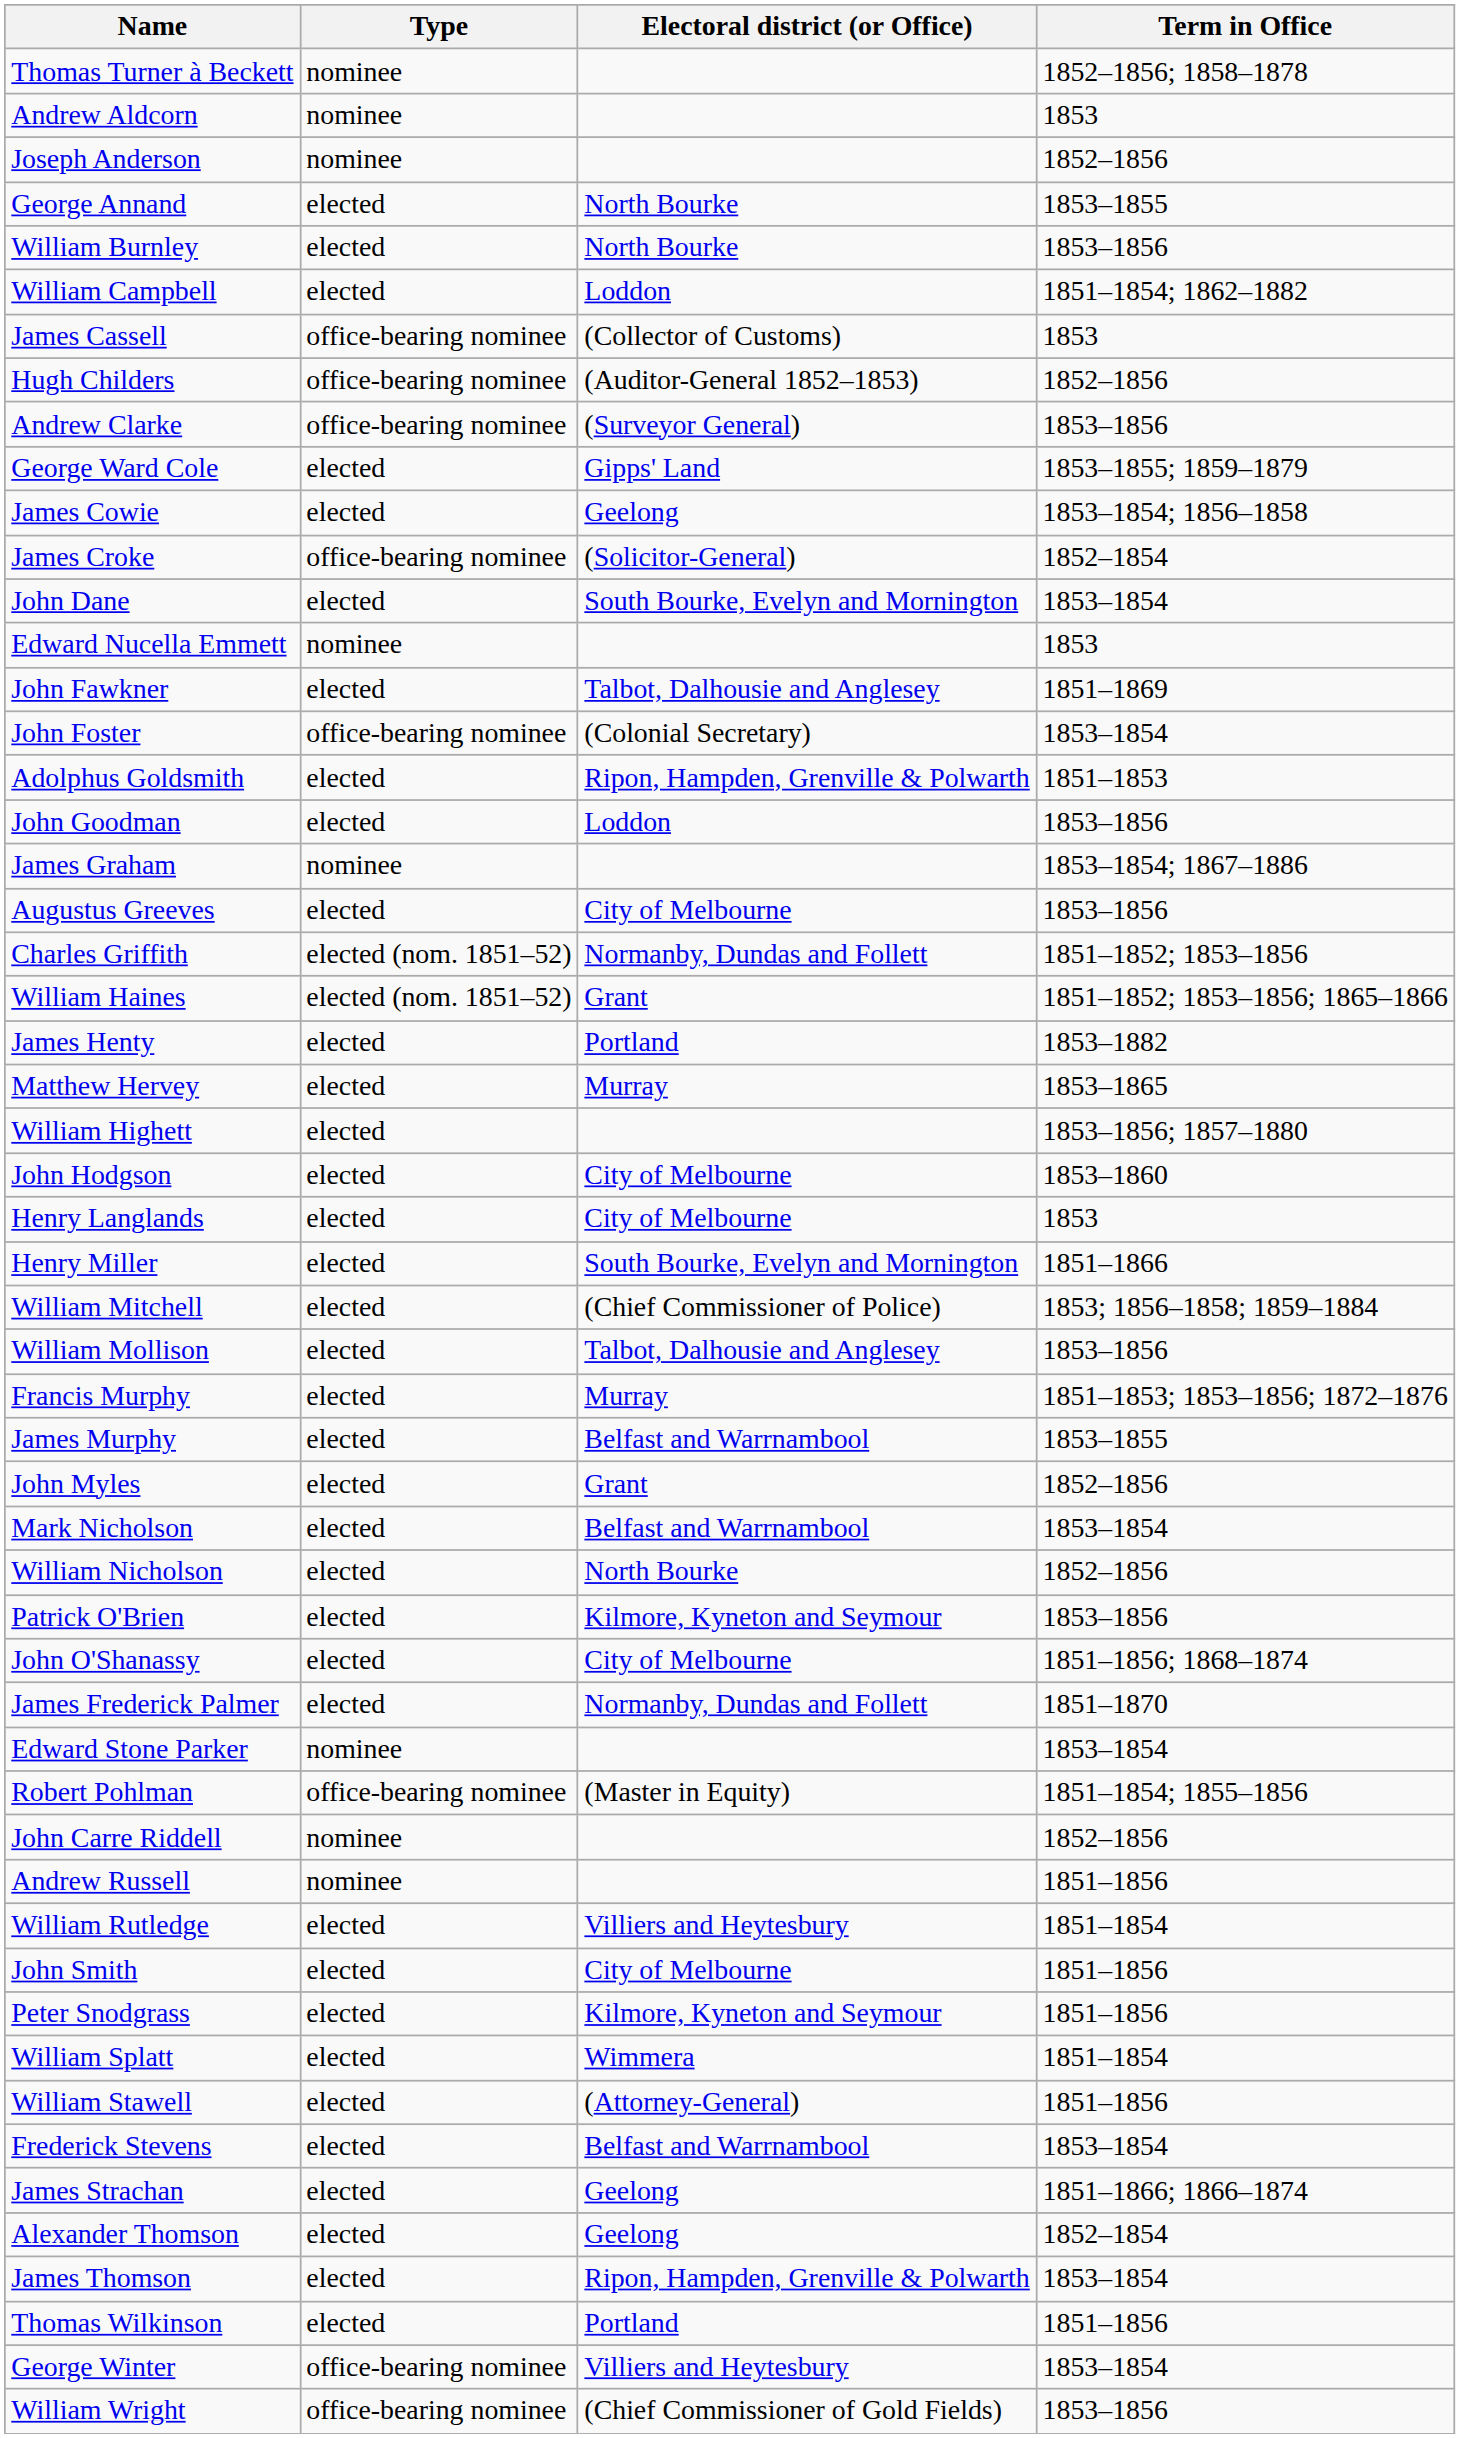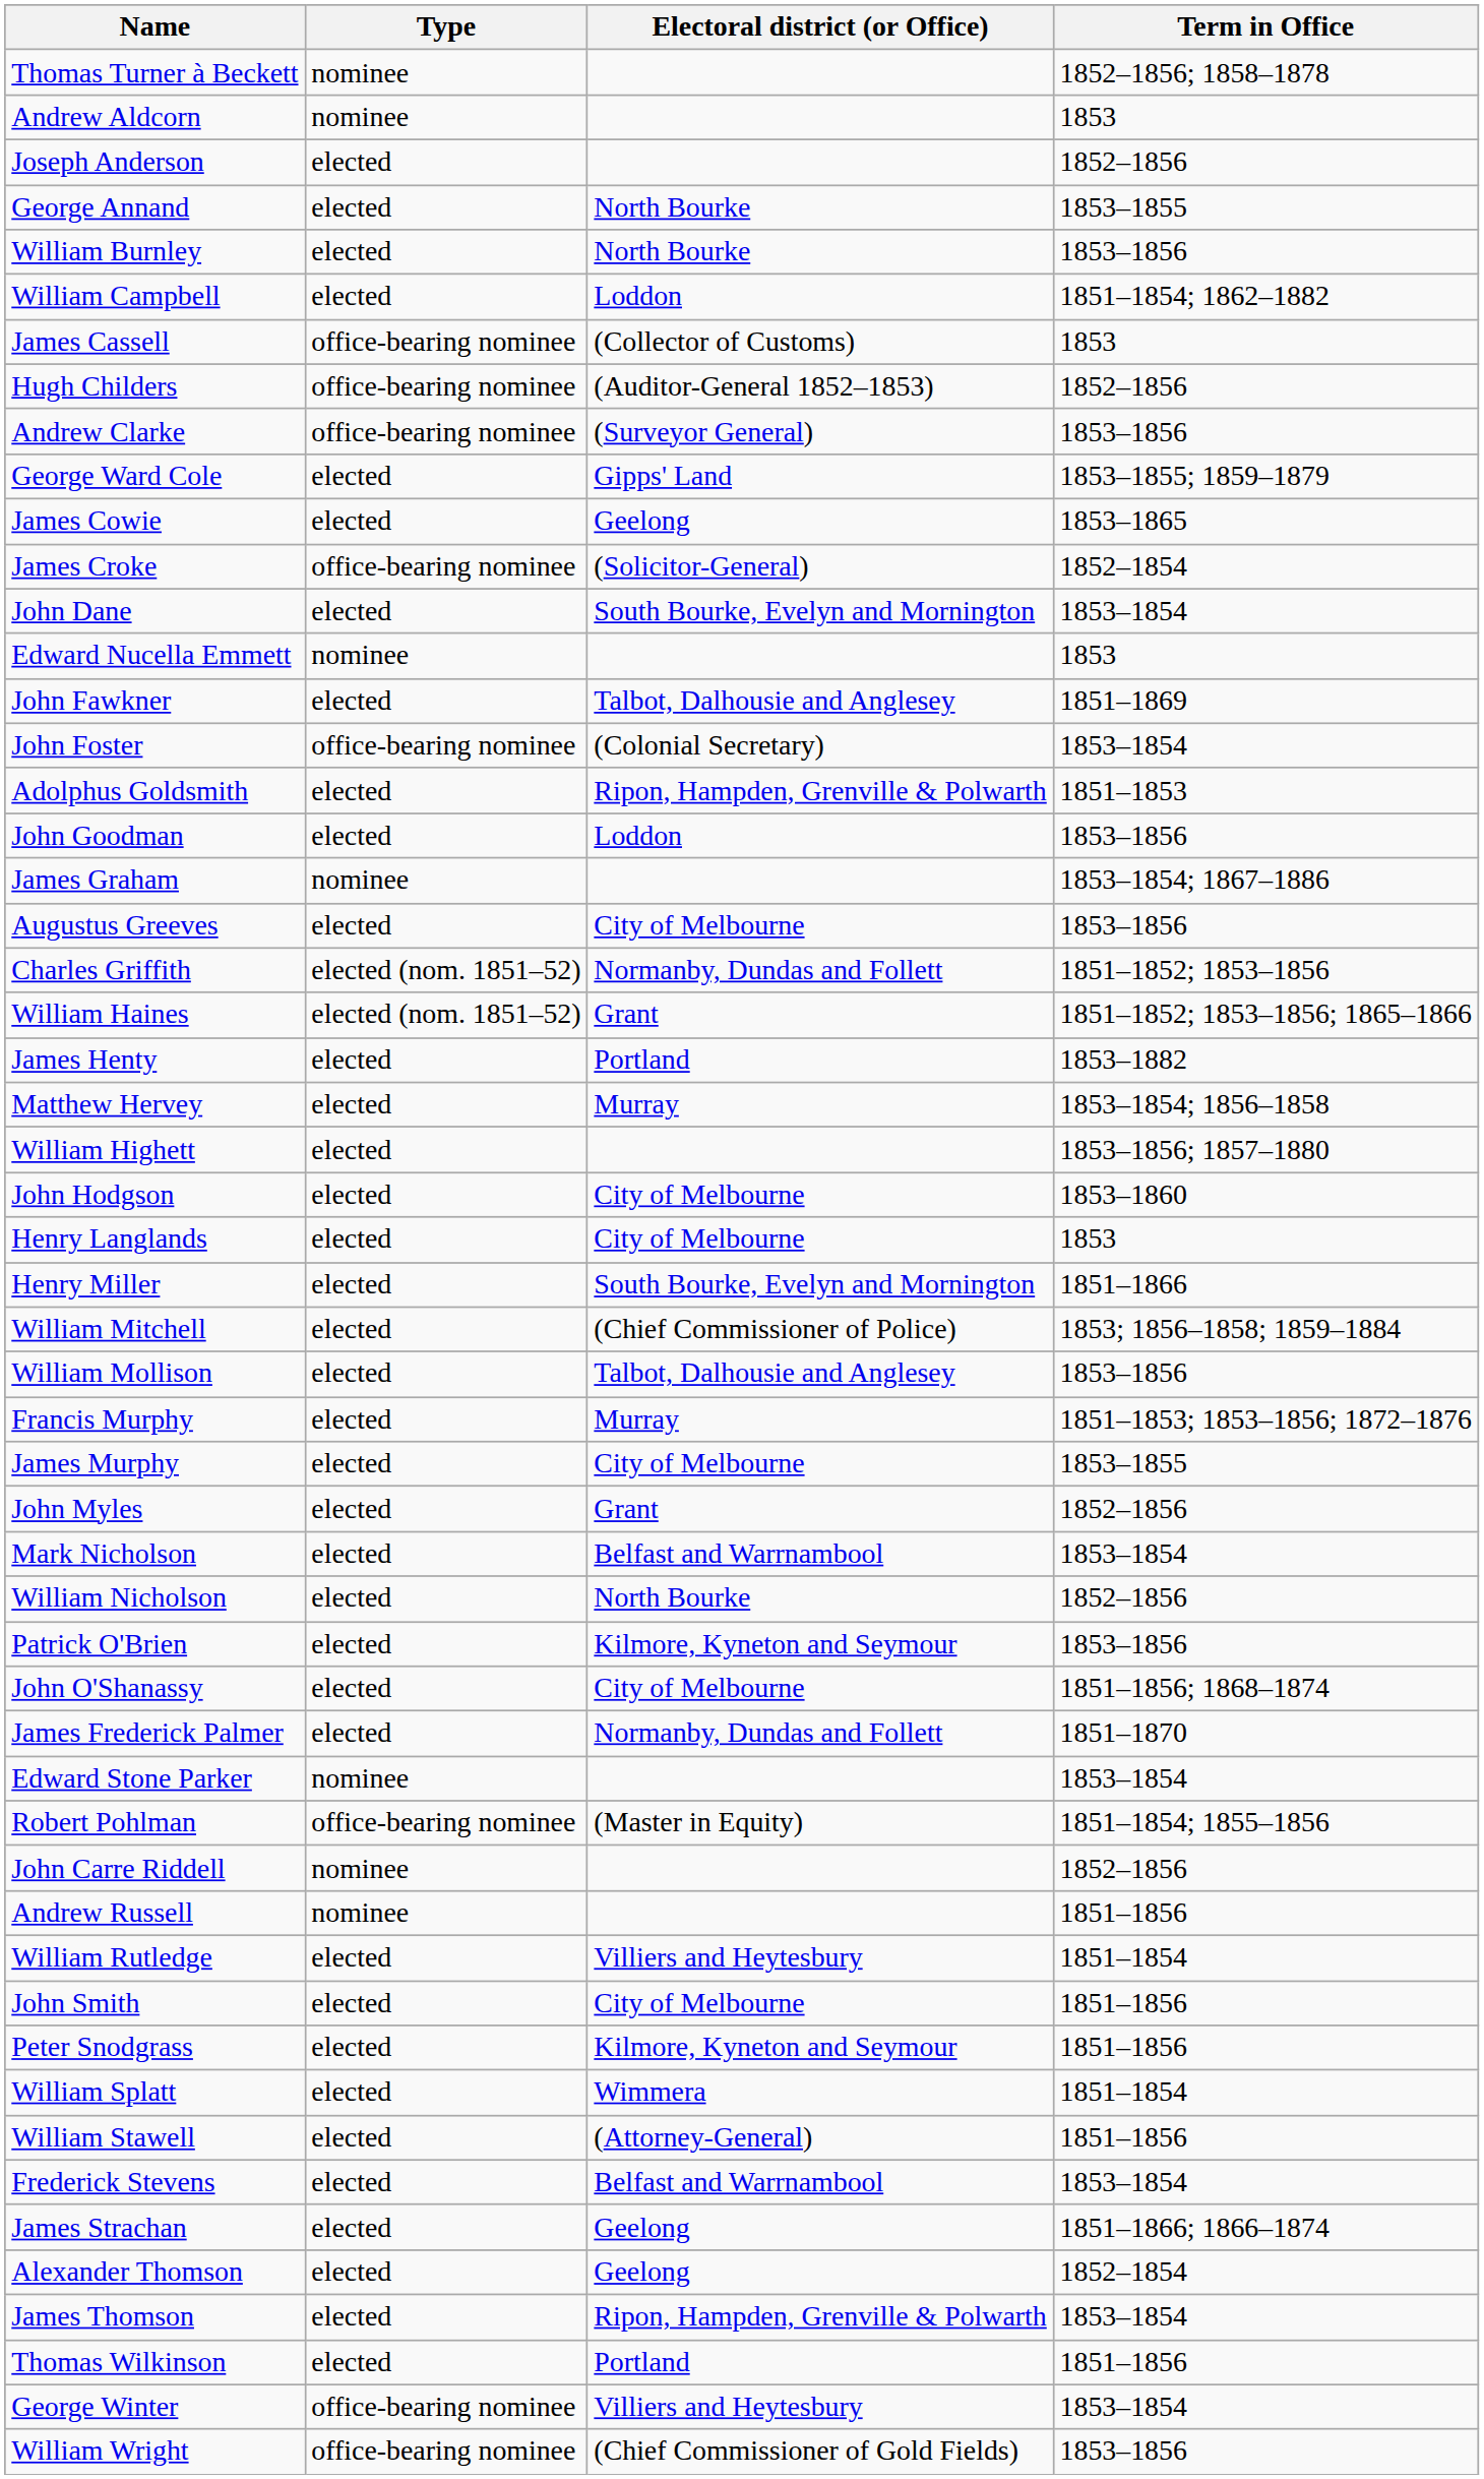Joseph Anderson | Type: nominee -> elected
James Cowie | Term in Office: 1853–1854; 1856–1858 -> 1853–1865
Matthew Hervey | Term in Office: 1853–1865 -> 1853–1854; 1856–1858
James Murphy | Electoral district (or Office): Belfast and Warrnambool -> City of Melbourne
